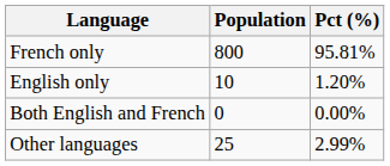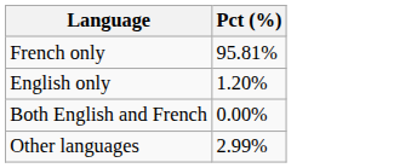- column: Population | 800 | 10 | 0 | 25
